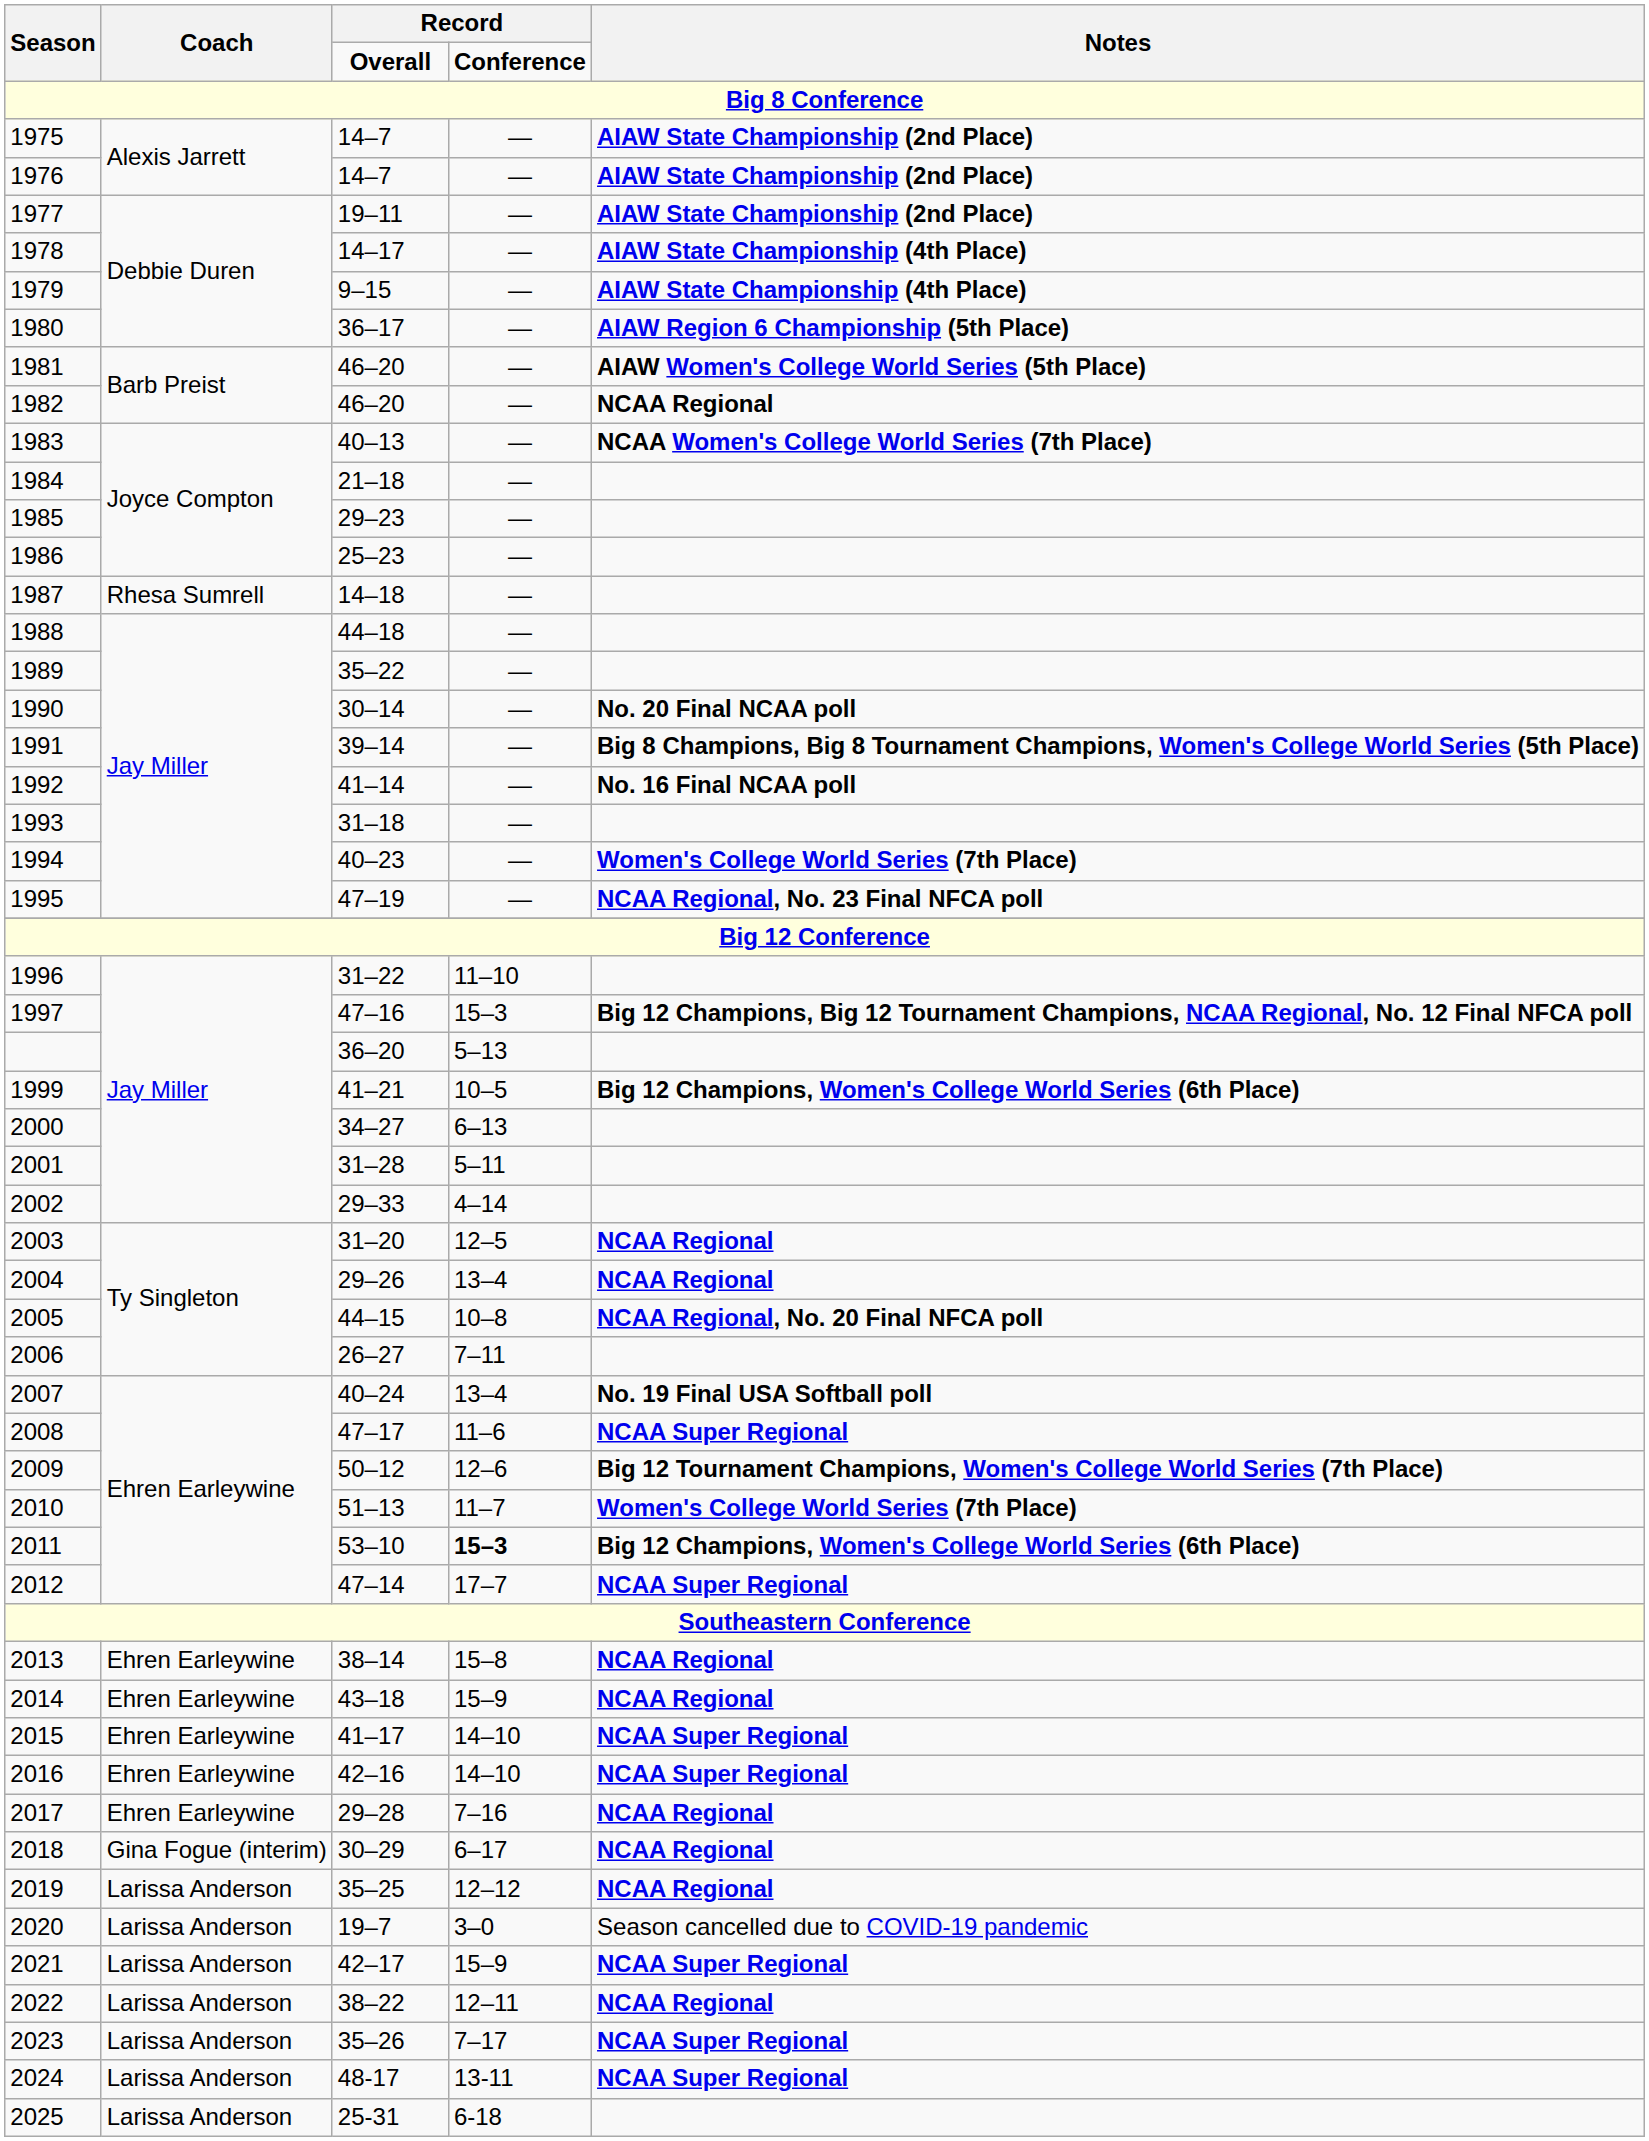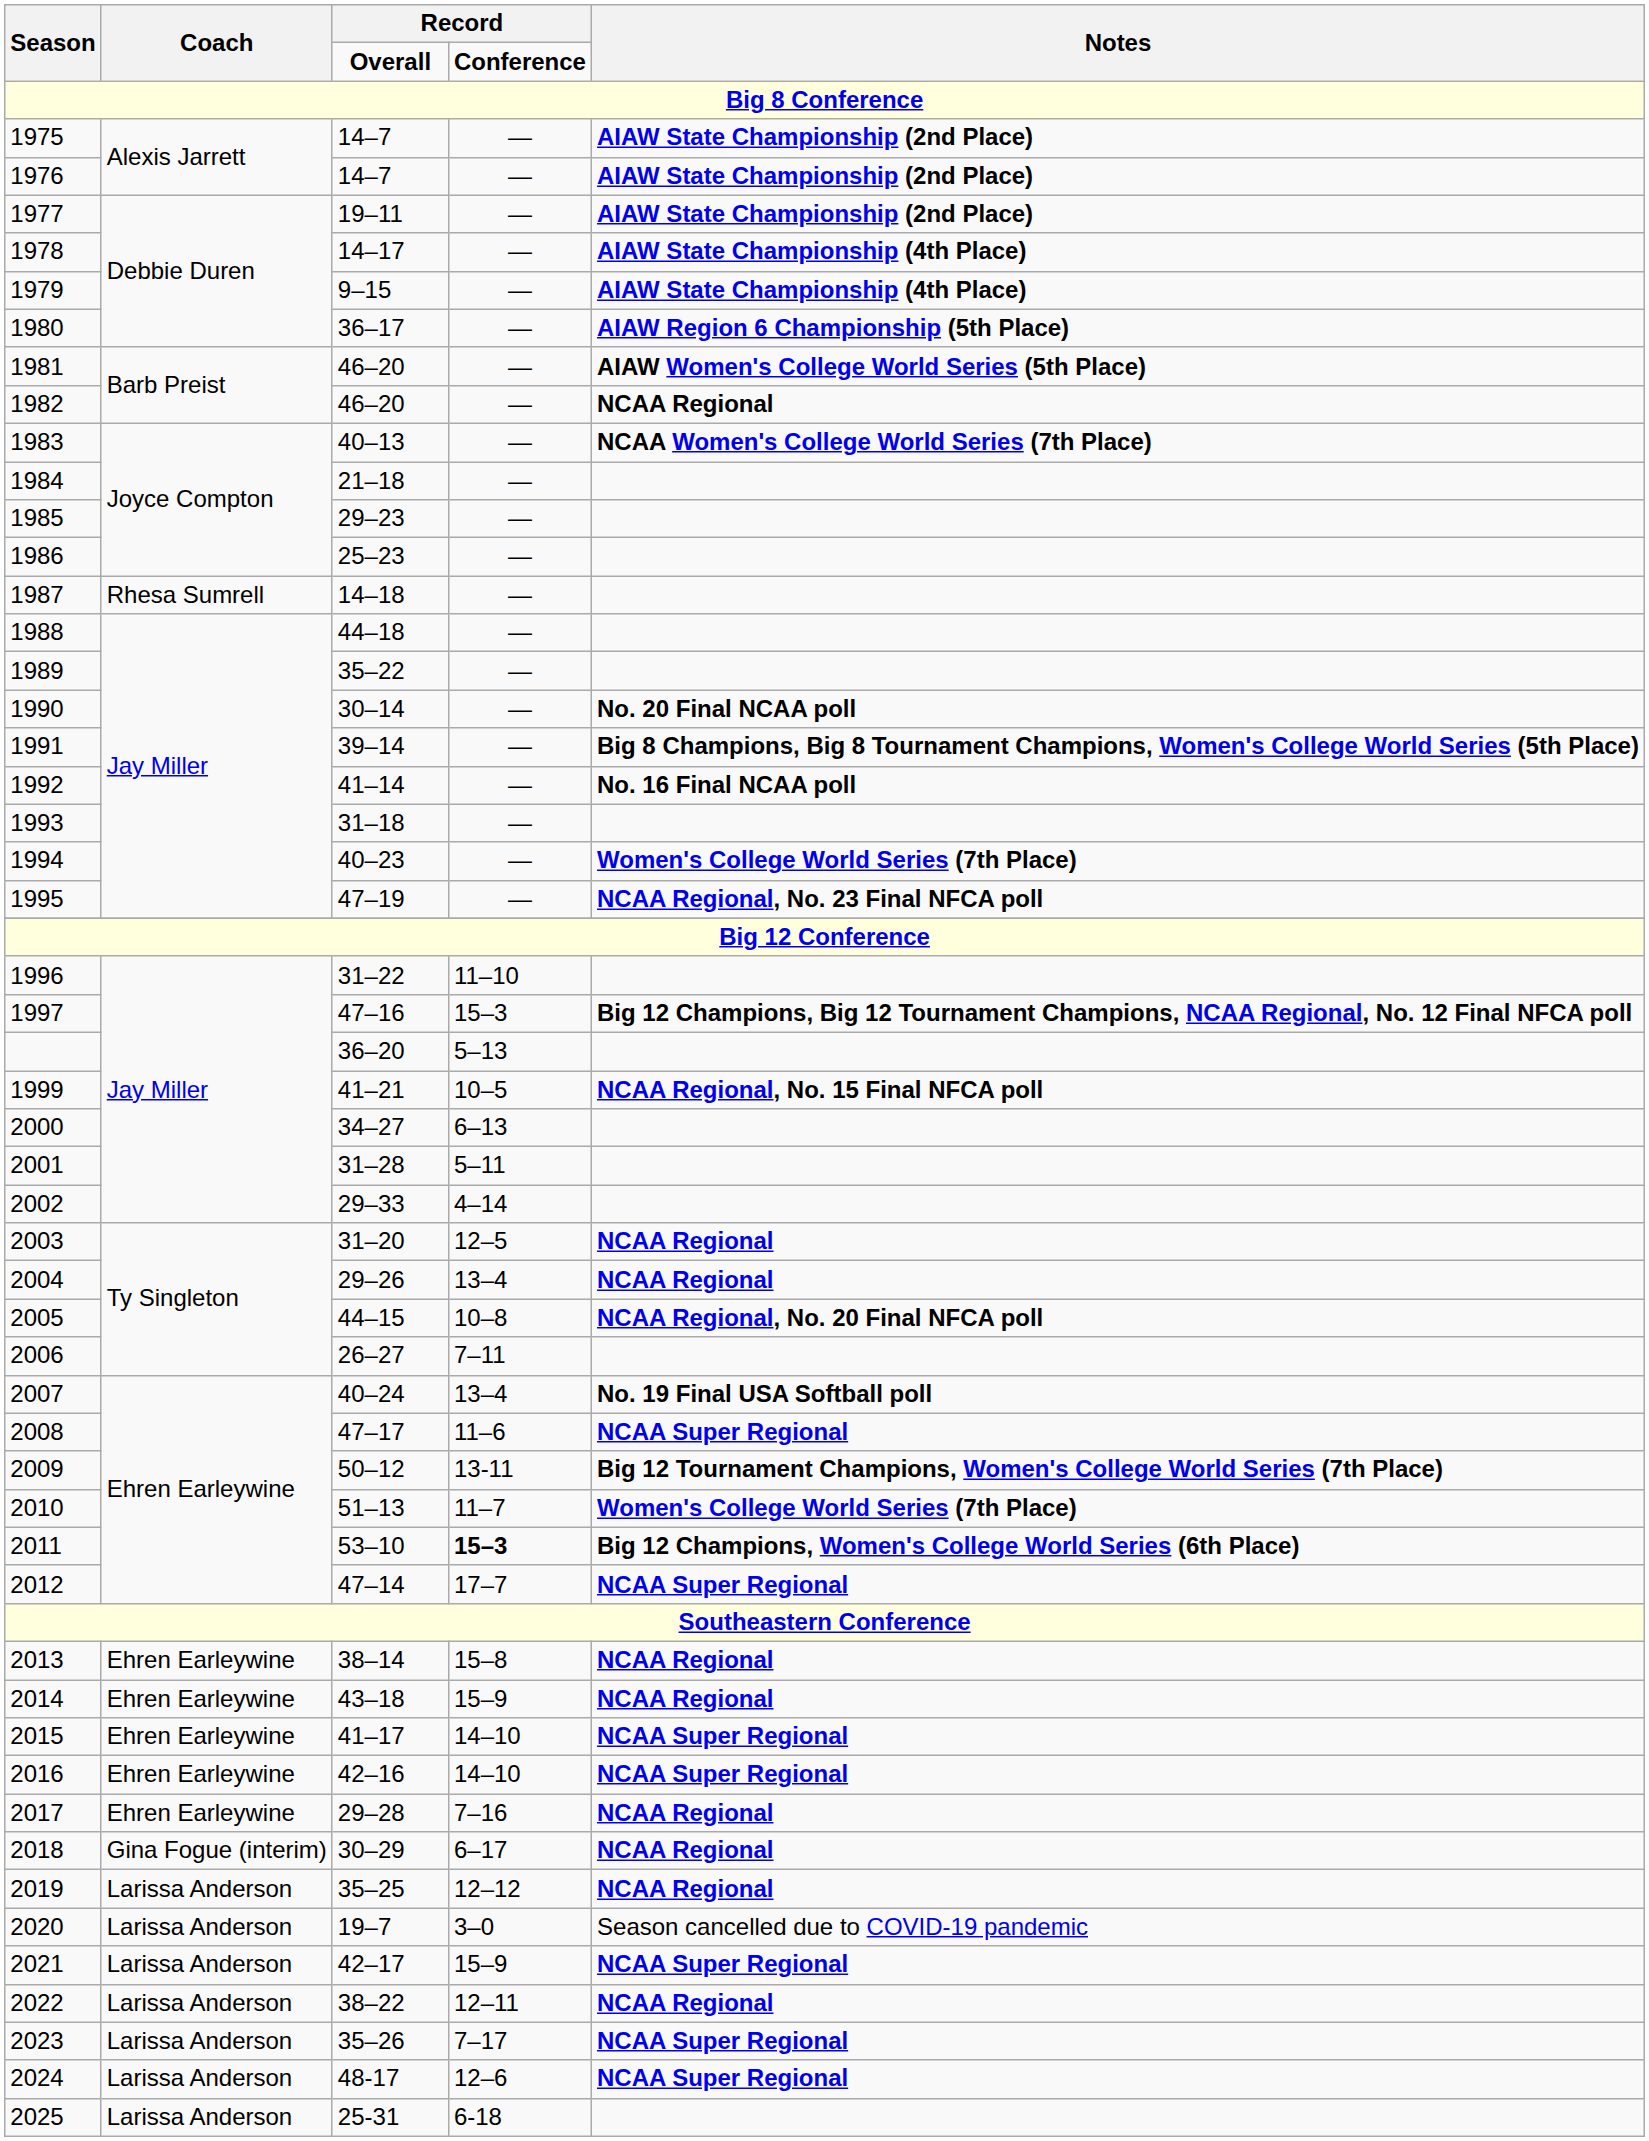1999 | Notes: Big 12 Champions, Women's College World Series (6th Place) -> NCAA Regional, No. 15 Final NFCA poll
2009 | column 4: 12–6 -> 13-11
2024 | column 4: 13-11 -> 12–6
